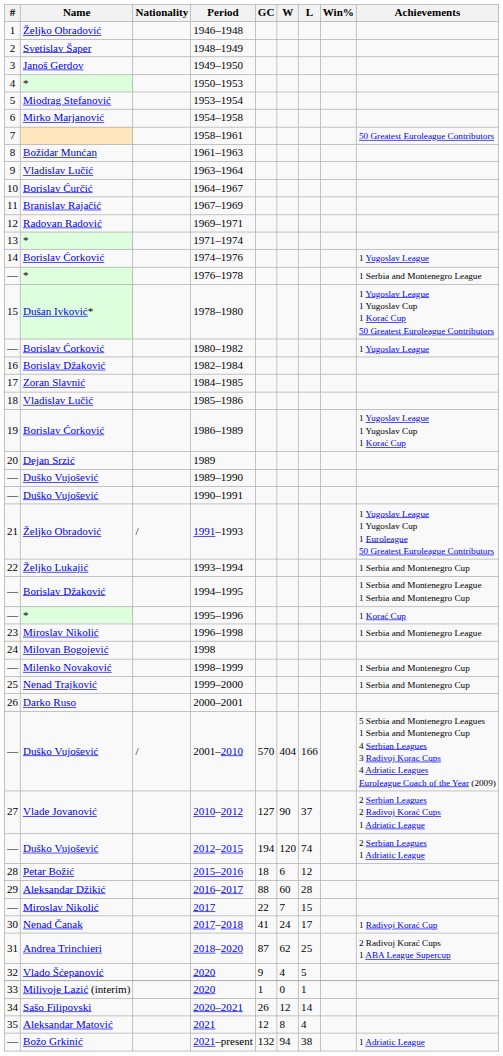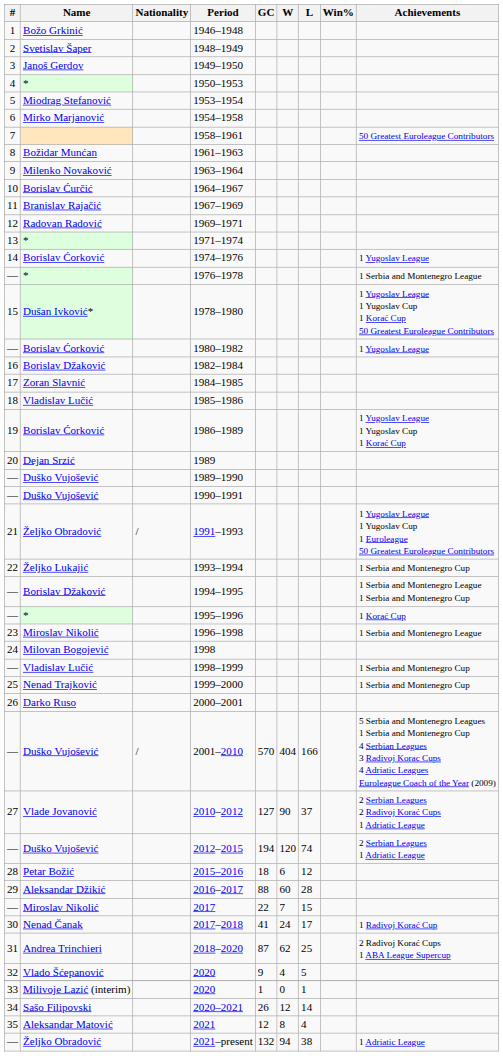1946–1948 | Name: Željko Obradović -> Božo Grkinić
1963–1964 | Name: Vladislav Lučić -> Milenko Novaković
1998–1999 | Name: Milenko Novaković -> Vladislav Lučić
2021–present | Name: Božo Grkinić -> Željko Obradović
